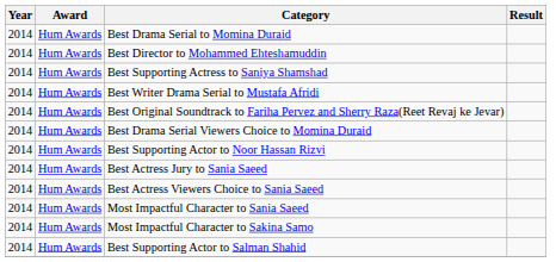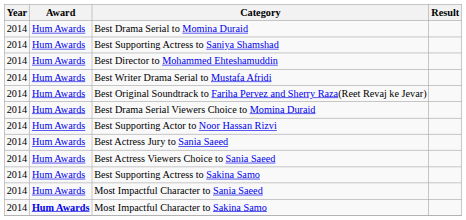rows swapped: Best Director to Mohammed Ehteshamuddin <-> Best Supporting Actress to Saniya Shamshad
+ row: 2014 | Hum Awards | Best Supporting Actress to Sakina Samo
Most Impactful Character to Sakina Samo | Award: normal -> bold
- row: 2014 | Hum Awards | Best Supporting Actor to Salman Shahid
